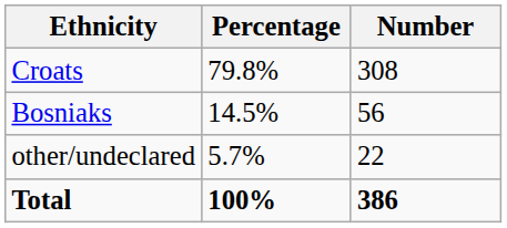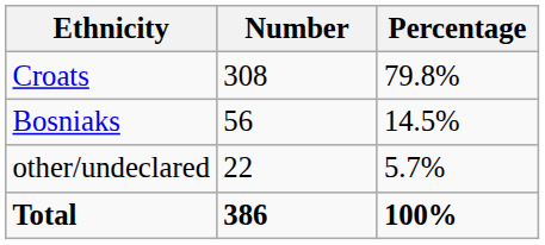columns swapped: Number <-> Percentage
